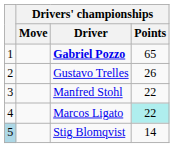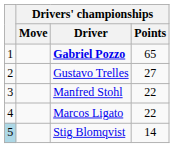Gustavo Trelles | Drivers' championships / Points: 26 -> 27
Marcos Ligato | Drivers' championships / Points: paleturquoise background -> no background
